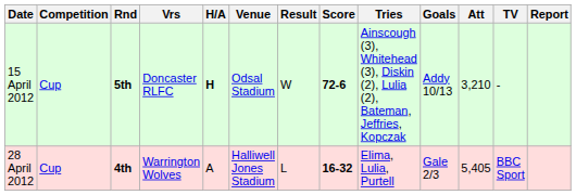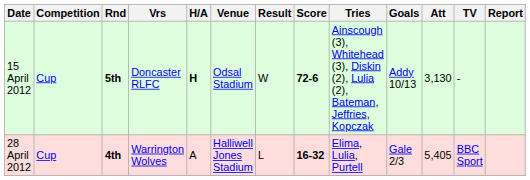15 April 2012 | Att: 3,210 -> 3,130
